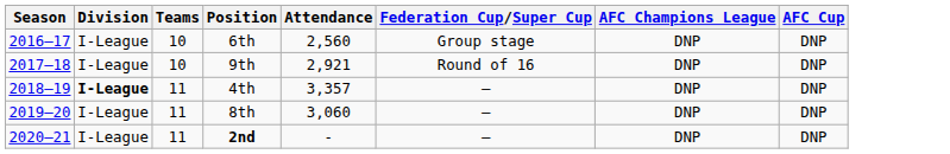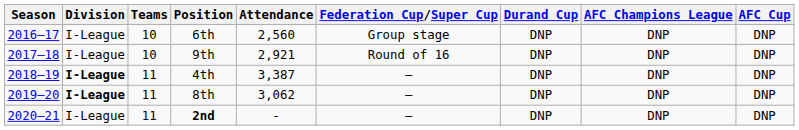+ column: Durand Cup | DNP | DNP | DNP | DNP | DNP
4th | Attendance: 3,357 -> 3,387
8th | Division: normal -> bold
8th | Attendance: 3,060 -> 3,062
